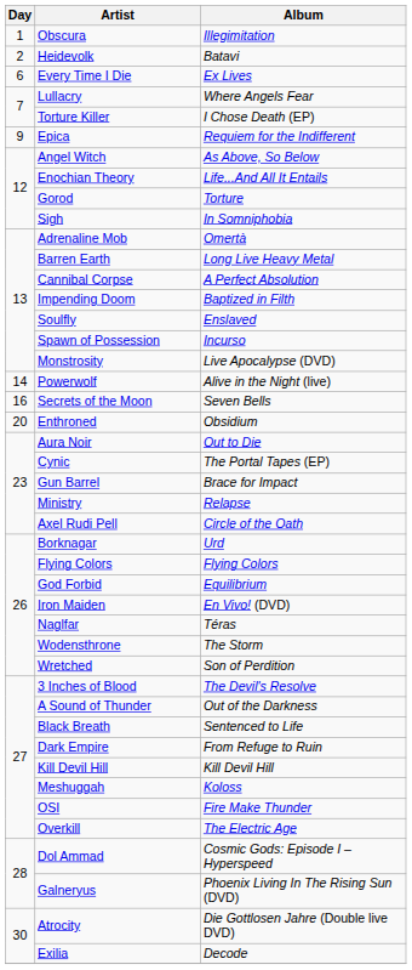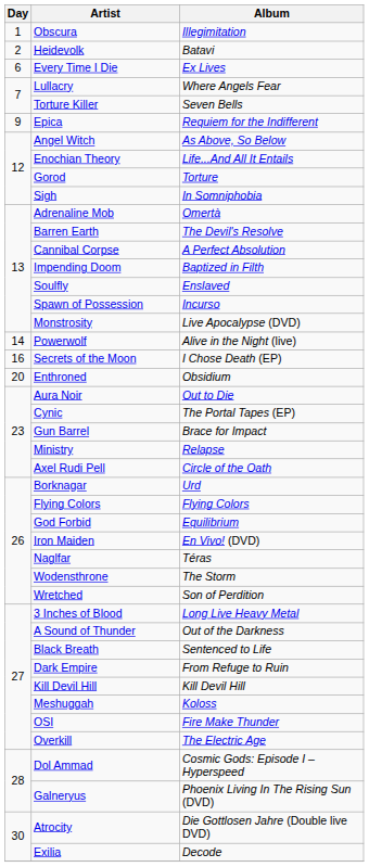Torture Killer | Album: I Chose Death (EP) -> Seven Bells
Barren Earth | Album: Long Live Heavy Metal -> The Devil's Resolve
Secrets of the Moon | Album: Seven Bells -> I Chose Death (EP)
3 Inches of Blood | Album: The Devil's Resolve -> Long Live Heavy Metal
